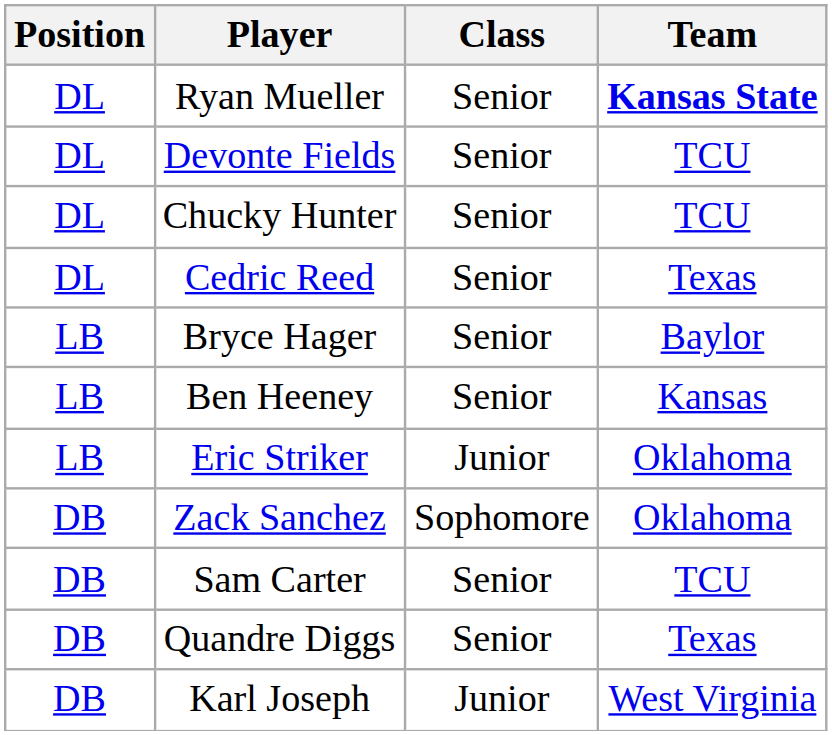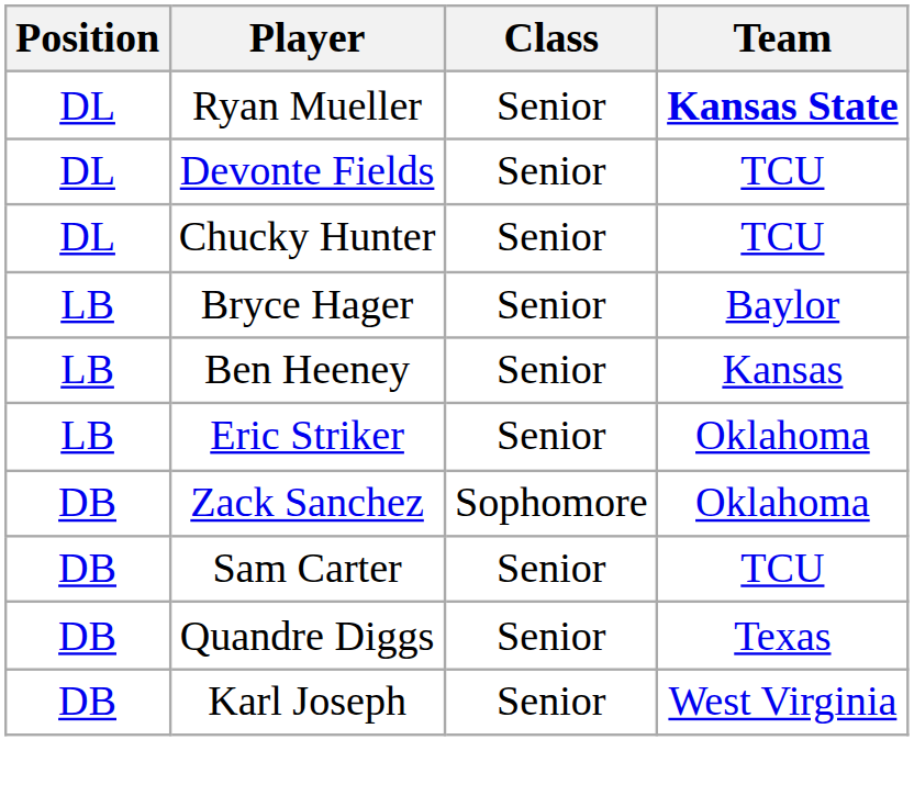- row: DL | Cedric Reed | Senior | Texas
Eric Striker | Class: Junior -> Senior
Karl Joseph | Class: Junior -> Senior
